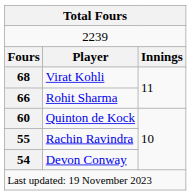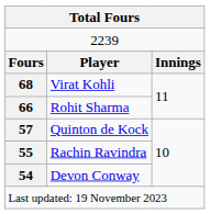Quinton de Kock | column 1: 60 -> 57
